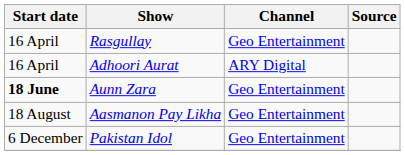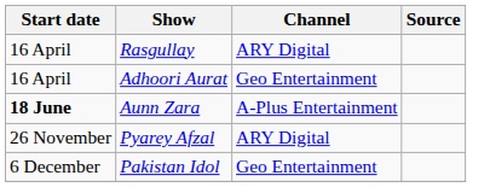Rasgullay | Channel: Geo Entertainment -> ARY Digital
Adhoori Aurat | Channel: ARY Digital -> Geo Entertainment
Aunn Zara | Channel: Geo Entertainment -> A-Plus Entertainment
- row: 18 August | Aasmanon Pay Likha | Geo Entertainment
+ row: 26 November | Pyarey Afzal | ARY Digital
